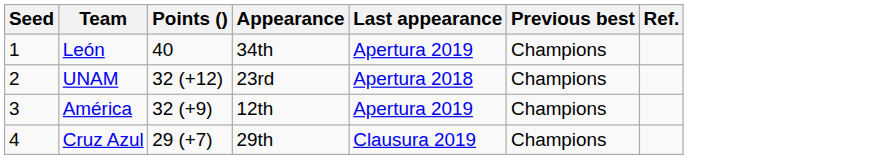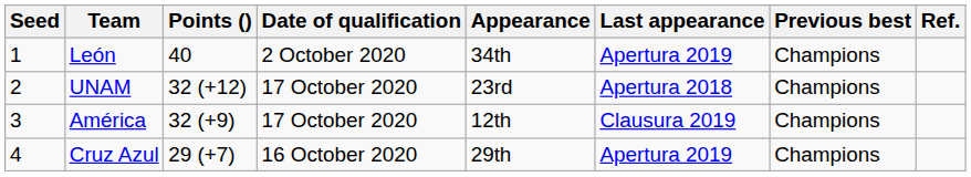+ column: Date of qualification | 2 October 2020 | 17 October 2020 | 17 October 2020 | 16 October 2020
América | Last appearance: Apertura 2019 -> Clausura 2019
Cruz Azul | Last appearance: Clausura 2019 -> Apertura 2019
